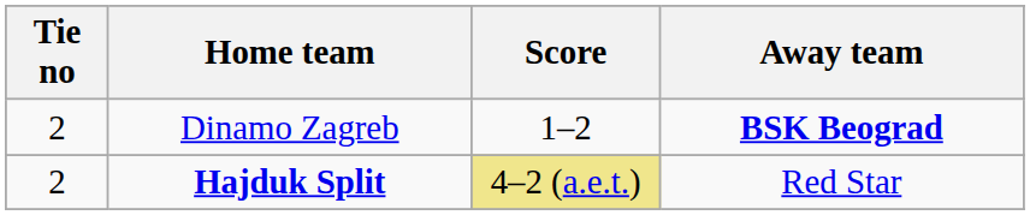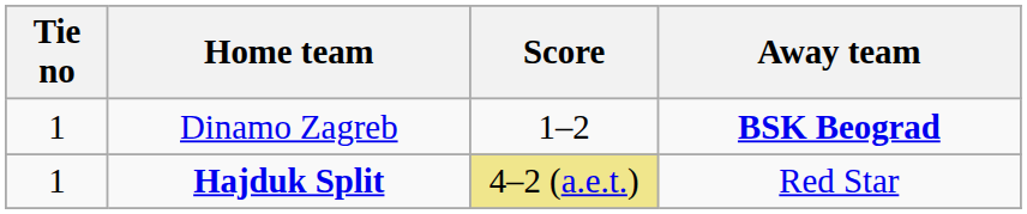Dinamo Zagreb | Tie no: 2 -> 1
Hajduk Split | Tie no: 2 -> 1
